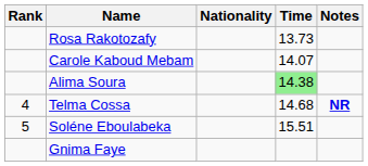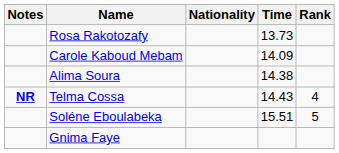columns swapped: Rank <-> Notes
Carole Kaboud Mebam | Time: 14.07 -> 14.09
Alima Soura | Time: lightgreen background -> no background
Telma Cossa | Time: 14.68 -> 14.43
